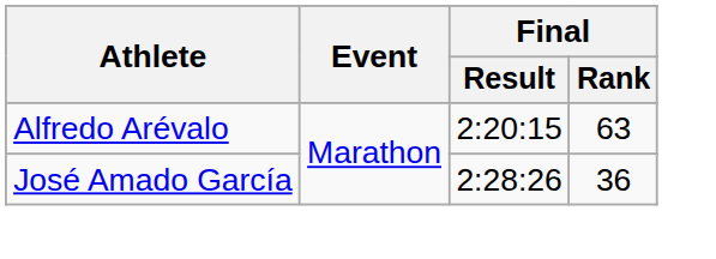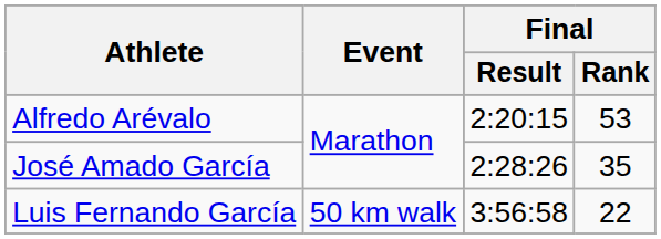Alfredo Arévalo | Final / Rank: 63 -> 53
José Amado García | Final / Rank: 36 -> 35
+ row: Luis Fernando García | 50 km walk | 3:56:58 | 22
